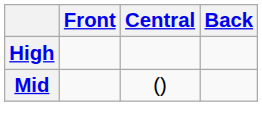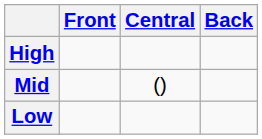+ row: Low
